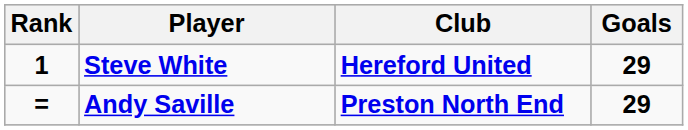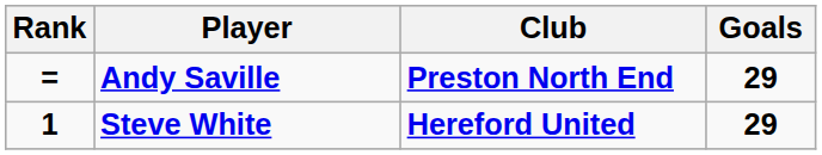rows swapped: Steve White <-> Andy Saville
